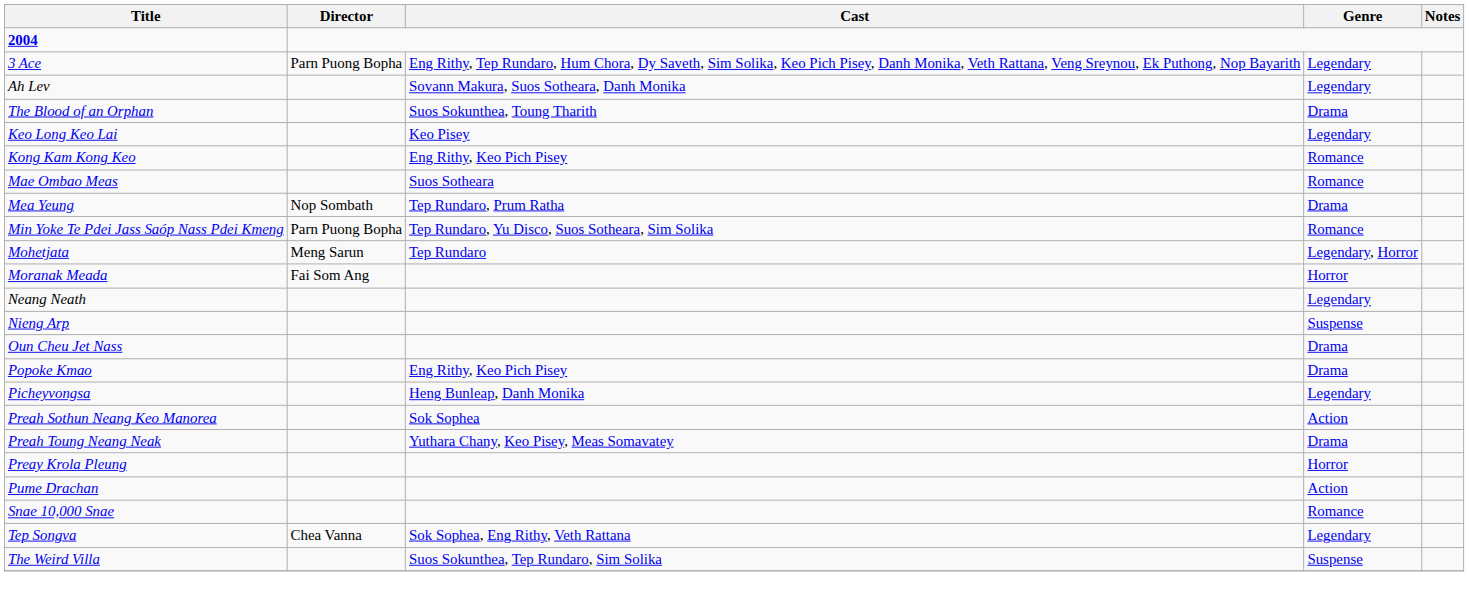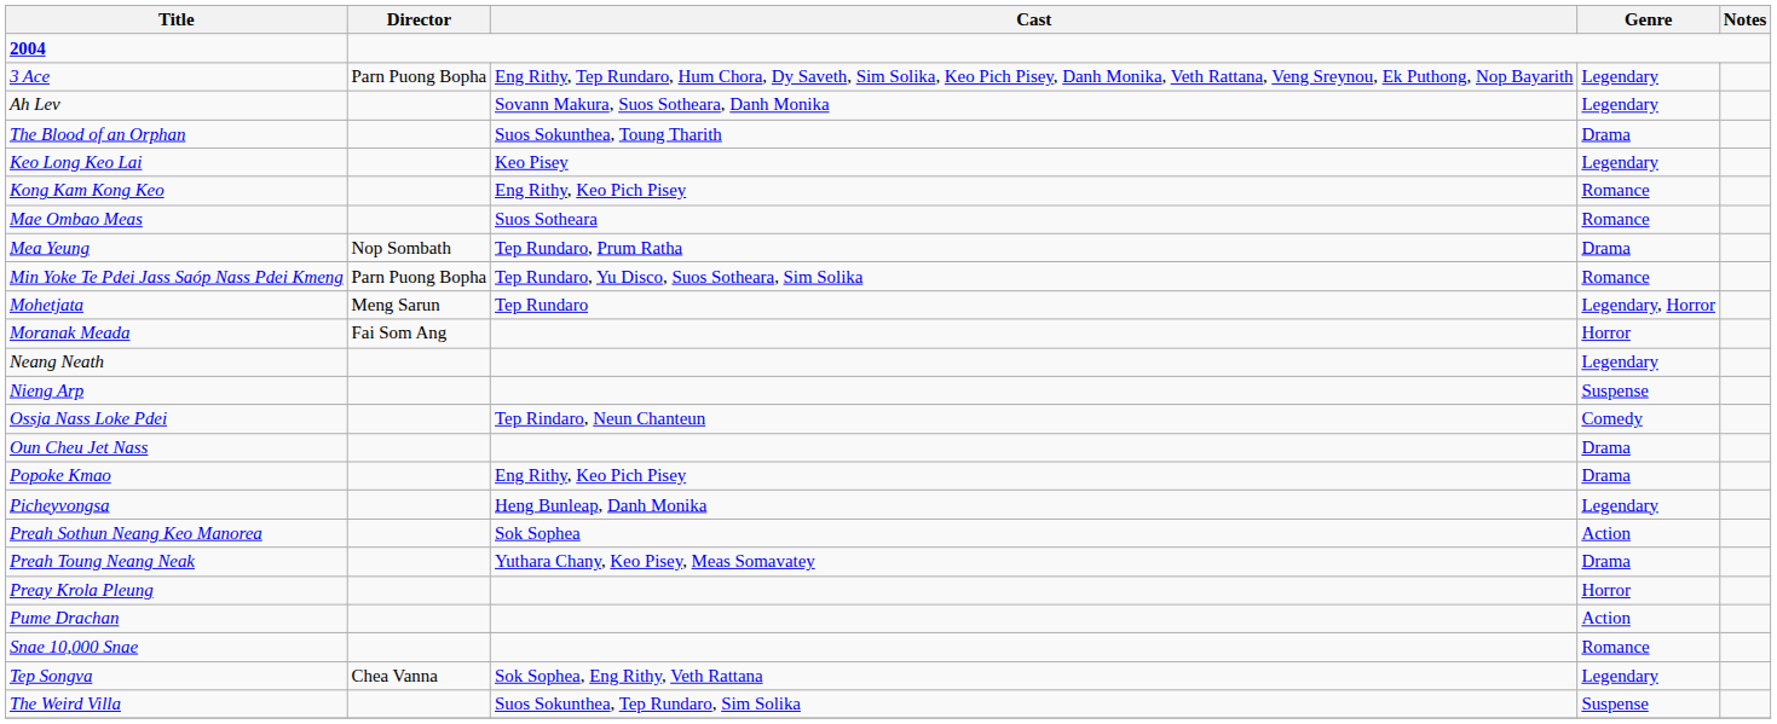+ row: Ossja Nass Loke Pdei | Tep Rindaro, Neun Chanteun | Comedy
